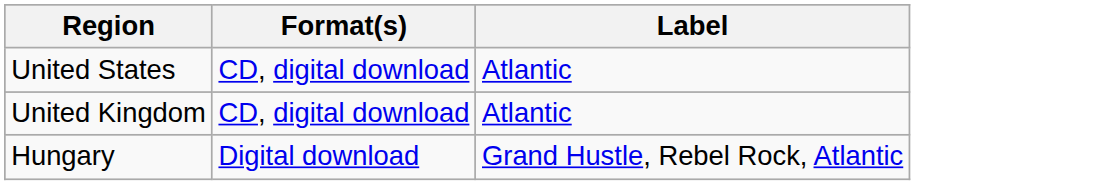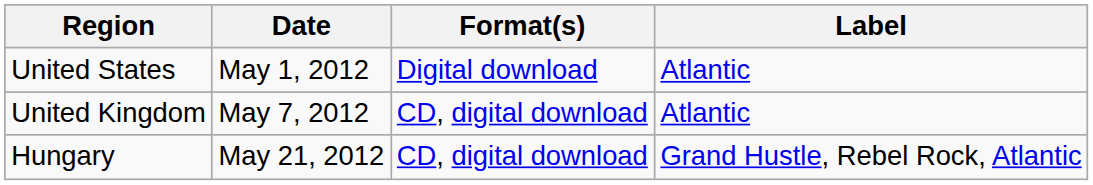+ column: Date | May 1, 2012 | May 7, 2012 | May 21, 2012
United States | Format(s): CD, digital download -> Digital download
Hungary | Format(s): Digital download -> CD, digital download
